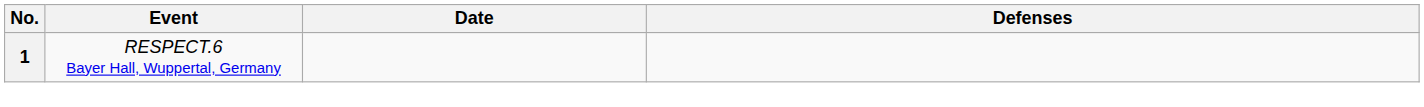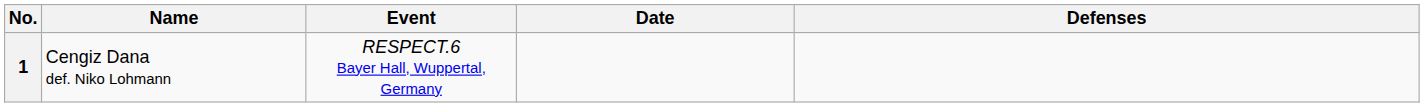+ column: Name | Cengiz Dana def. Niko Lohmann
